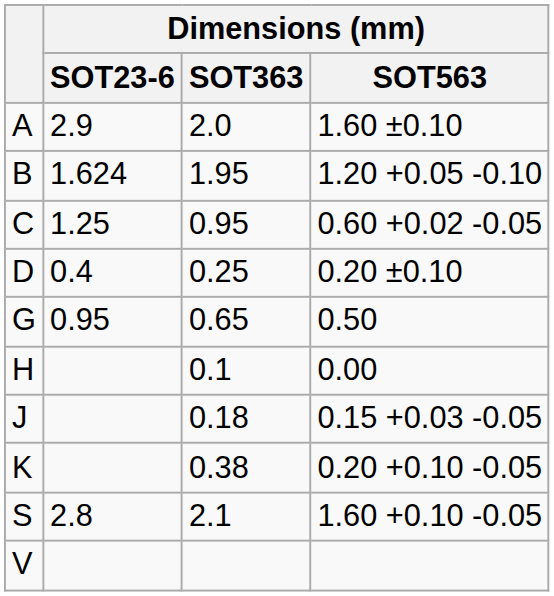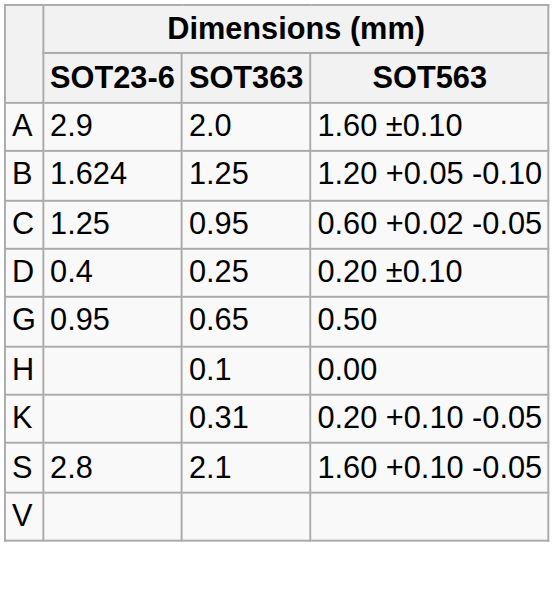B | Dimensions (mm) / SOT363: 1.95 -> 1.25
- row: J | 0.18 | 0.15 +0.03 -0.05
K | Dimensions (mm) / SOT363: 0.38 -> 0.31
